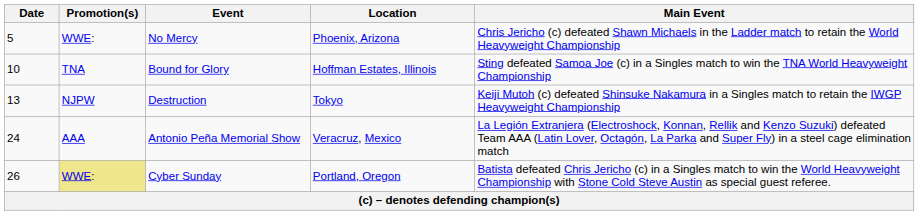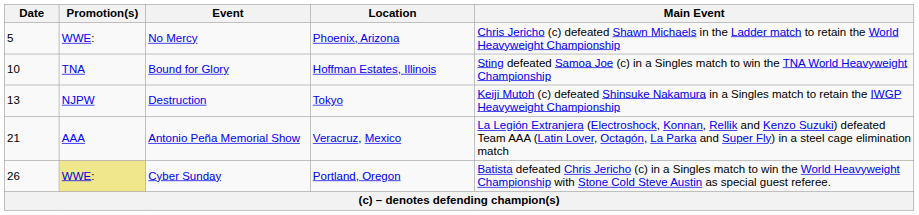Antonio Peña Memorial Show | Date: 24 -> 21
